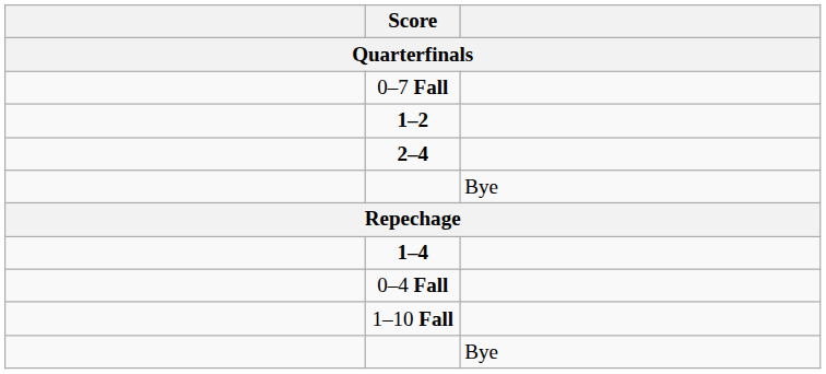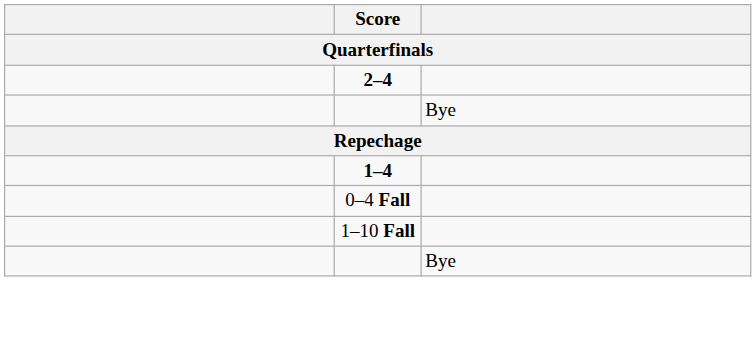- row: 0–7 Fall
- row: 1–2
